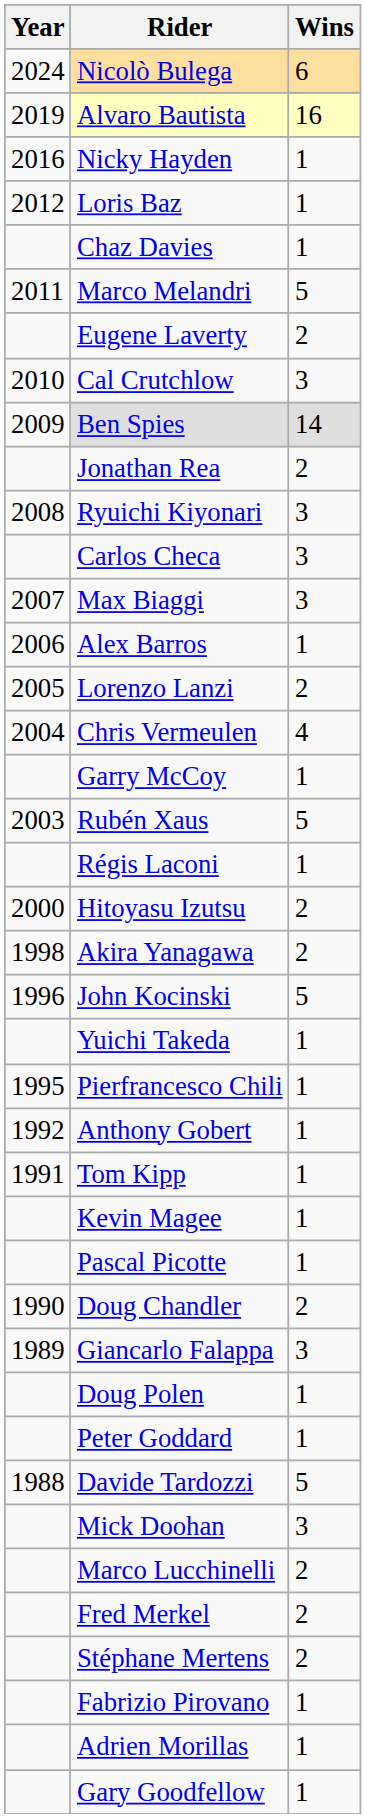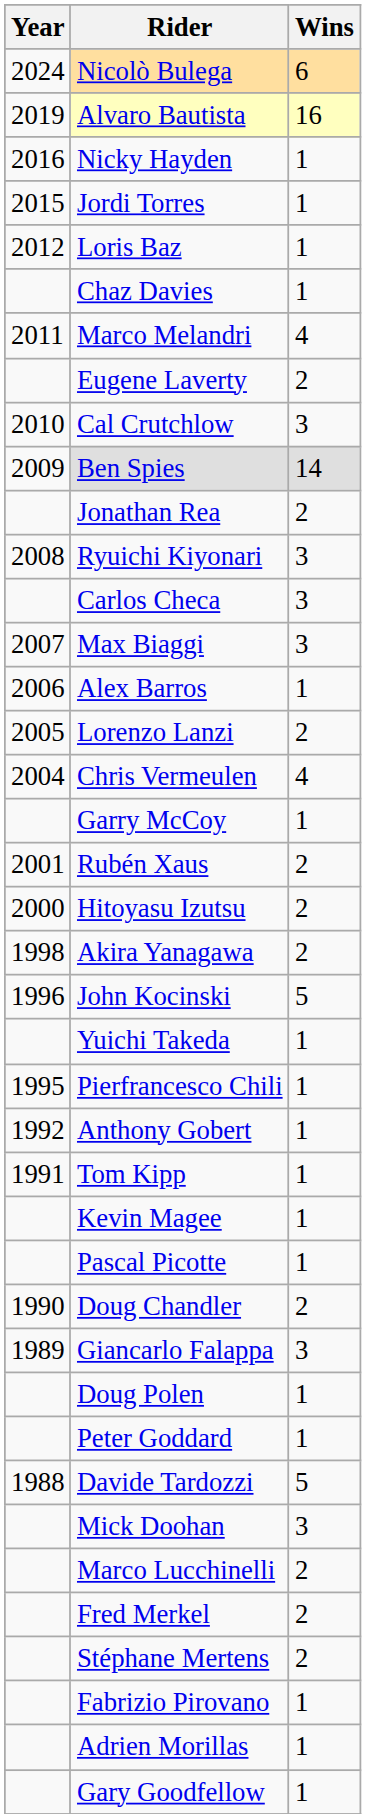+ row: 2015 | Jordi Torres | 1
Marco Melandri | Wins: 5 -> 4
Rubén Xaus | Year: 2003 -> 2001
Rubén Xaus | Wins: 5 -> 2
- row: Régis Laconi | 1
